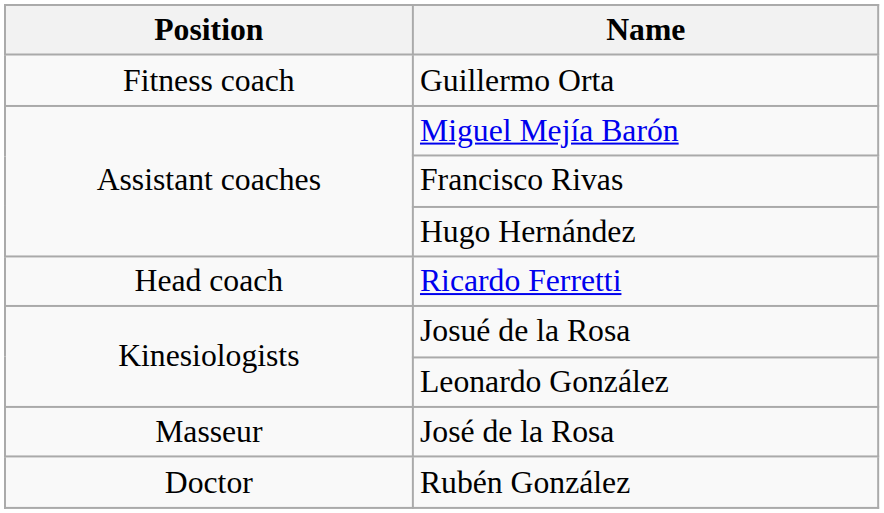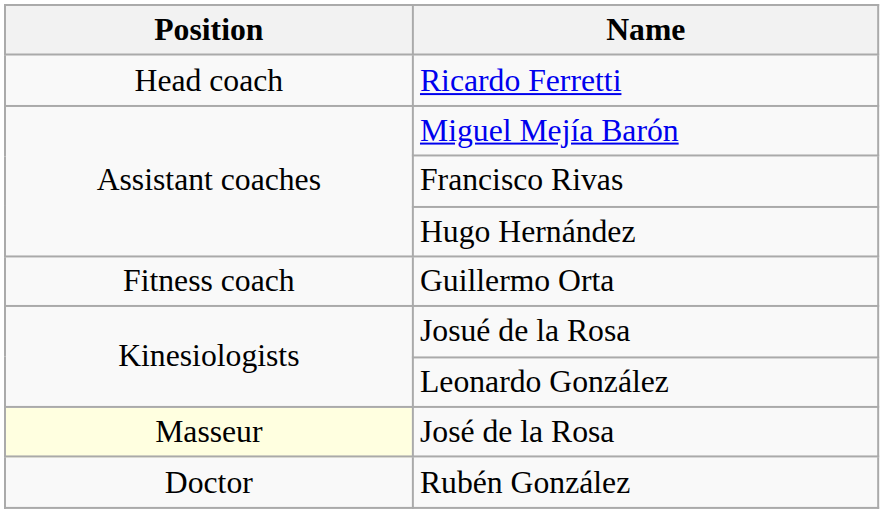rows swapped: Ricardo Ferretti <-> Guillermo Orta
José de la Rosa | Position: no background -> lightyellow background
